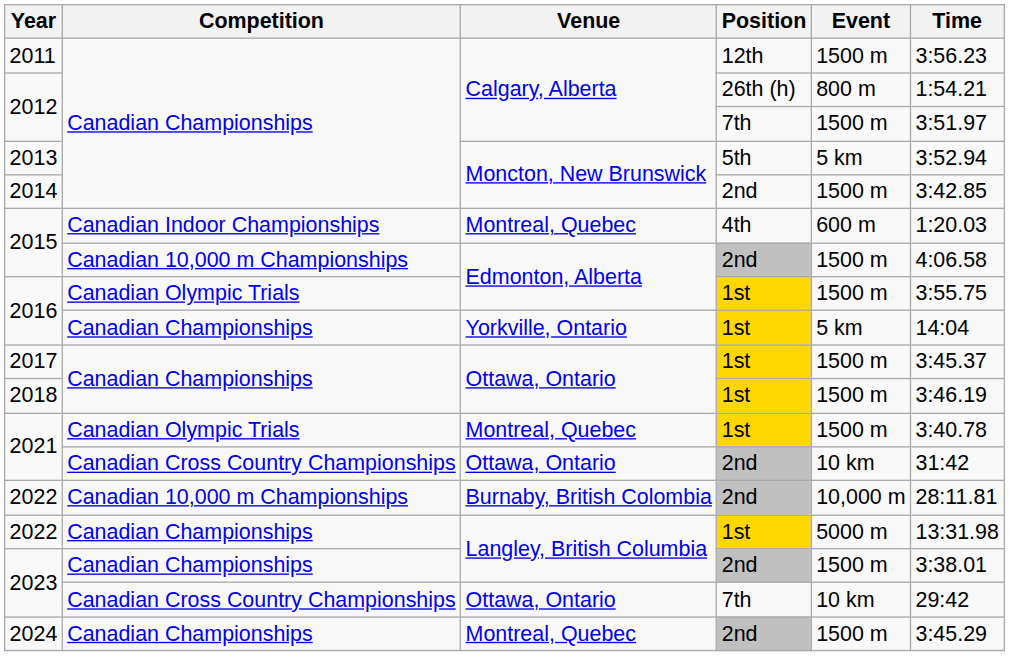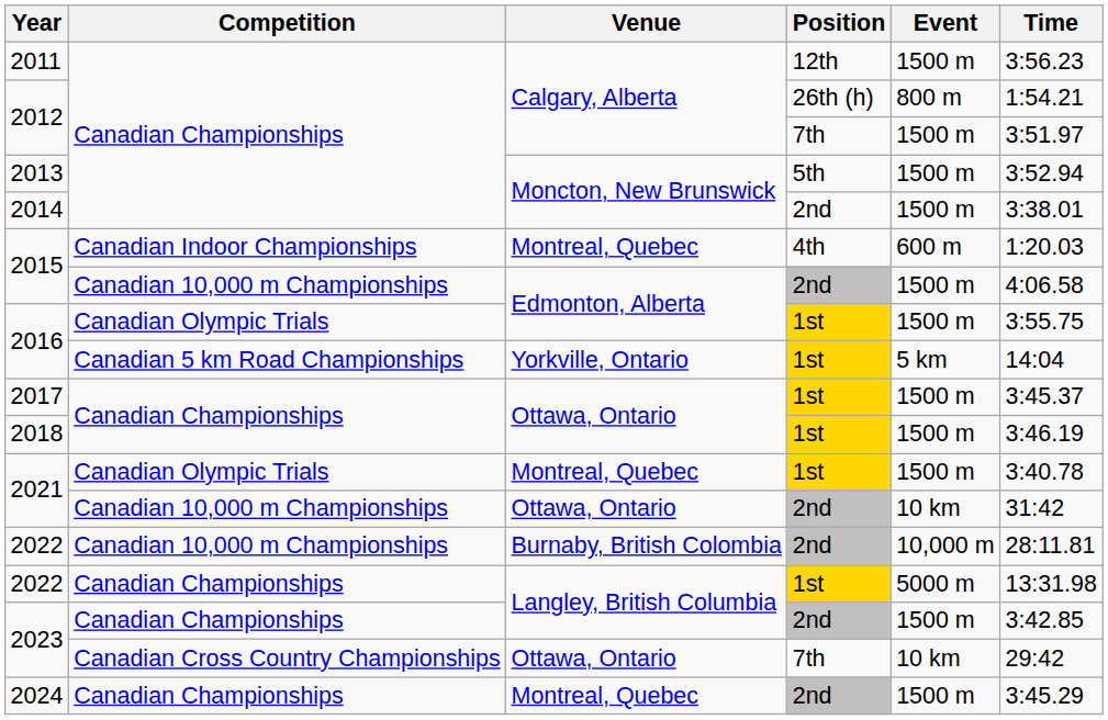2013 | Event: 5 km -> 1500 m
2014 | Time: 3:42.85 -> 3:38.01
2016 / Yorkville, Ontario | Competition: Canadian Championships -> Canadian 5 km Road Championships
2021 / Ottawa, Ontario | Competition: Canadian Cross Country Championships -> Canadian 10,000 m Championships
2023 / Langley, British Columbia | Time: 3:38.01 -> 3:42.85
